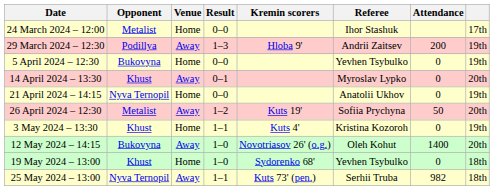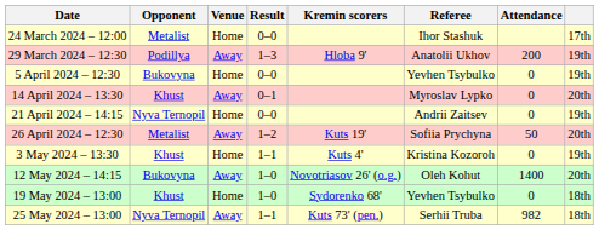29 March 2024 – 12:30 | Referee: Andrii Zaitsev -> Anatolii Ukhov
21 April 2024 – 14:15 | Referee: Anatolii Ukhov -> Andrii Zaitsev
